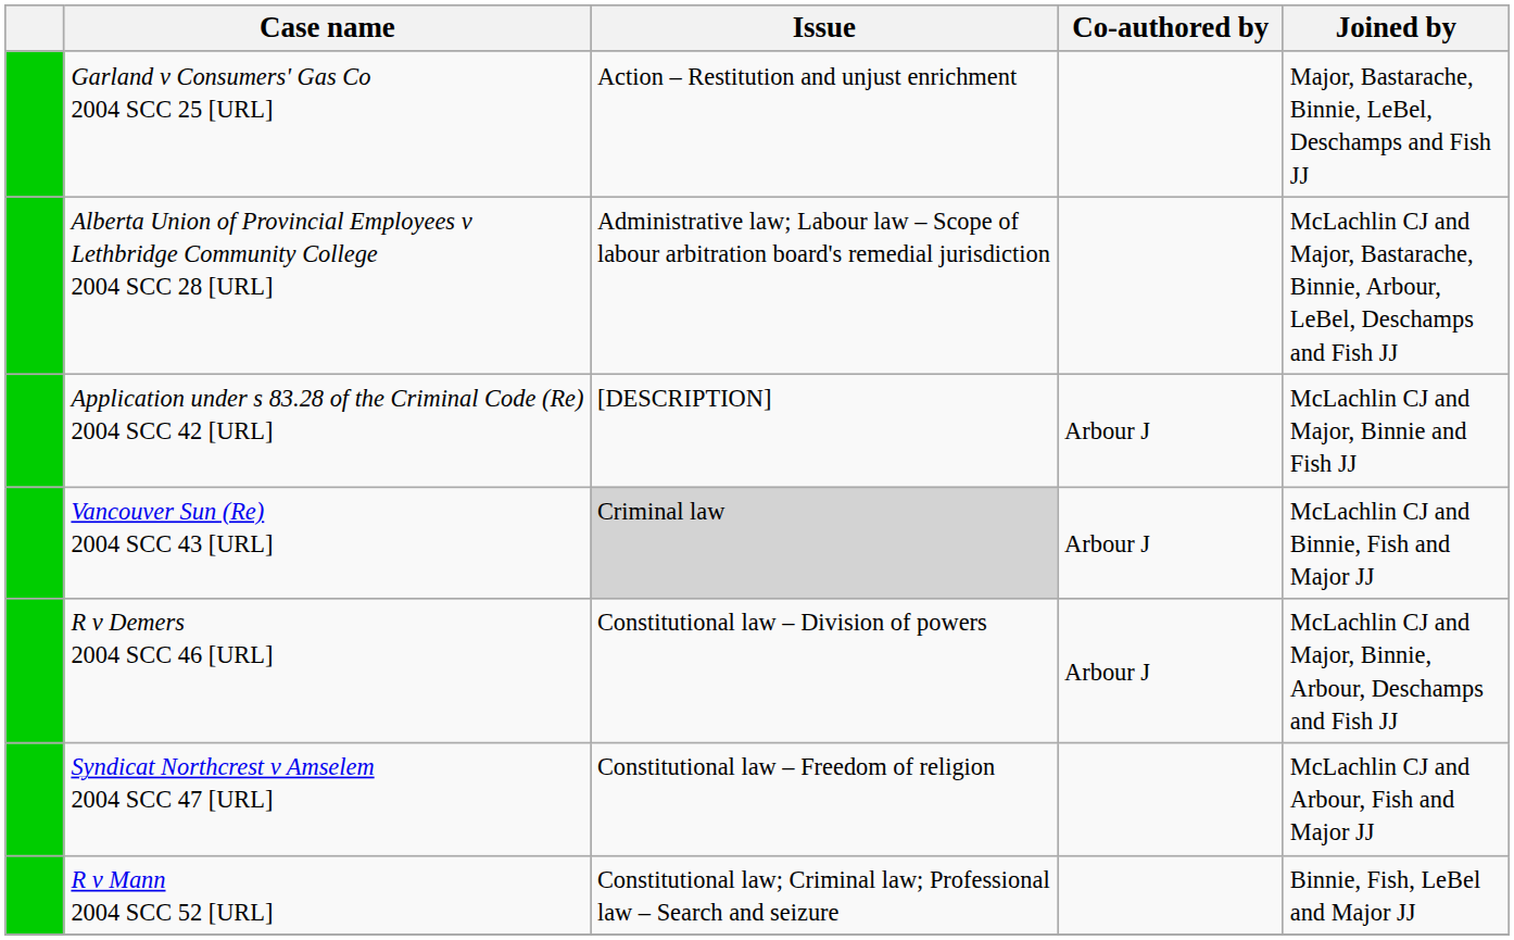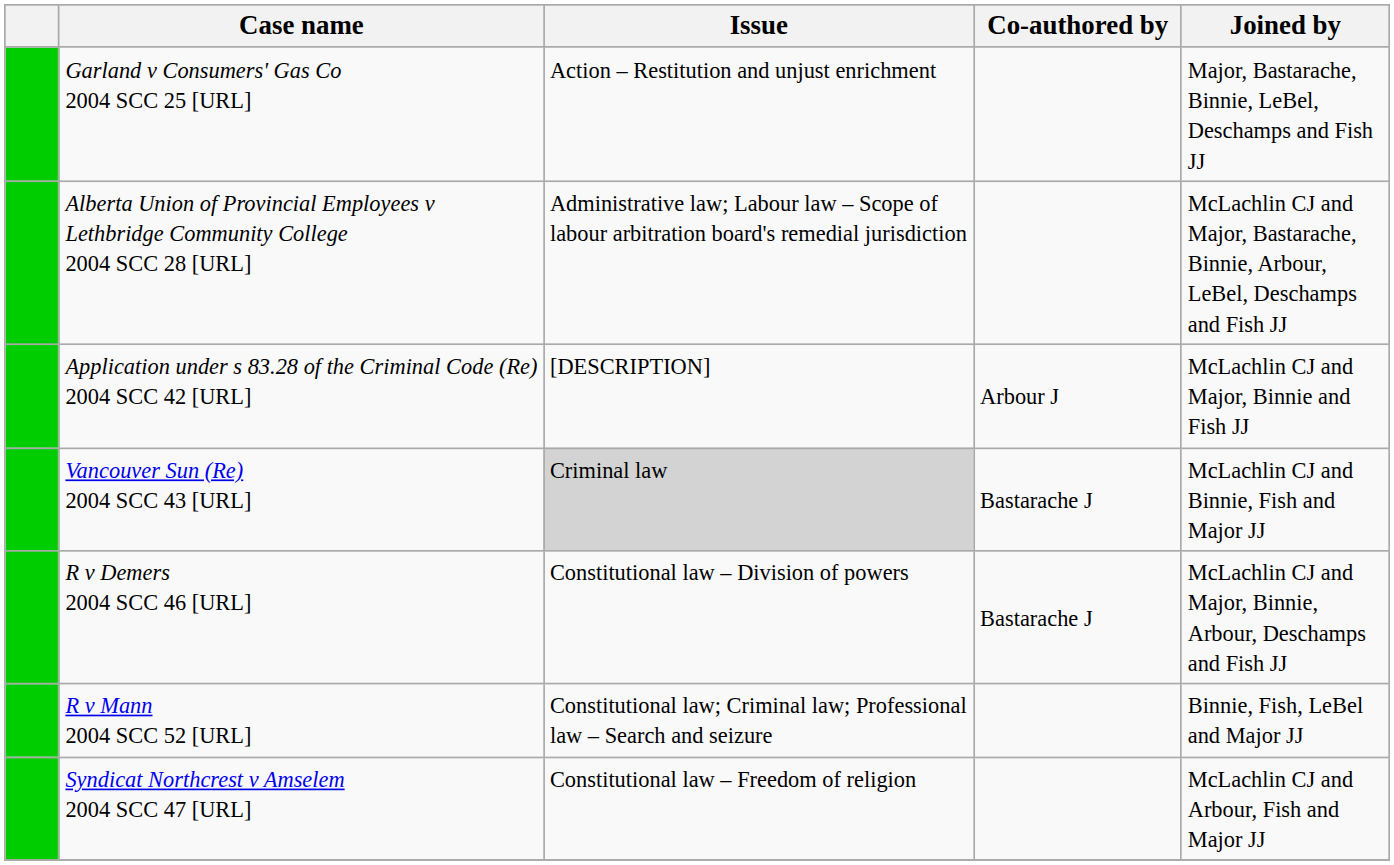Vancouver Sun (Re) 2004 SCC 43 [URL] | Co-authored by: Arbour J -> Bastarache J
R v Demers 2004 SCC 46 [URL] | Co-authored by: Arbour J -> Bastarache J
rows swapped: Syndicat Northcrest v Amselem 2004 SCC 47 [URL] <-> R v Mann 2004 SCC 52 [URL]
